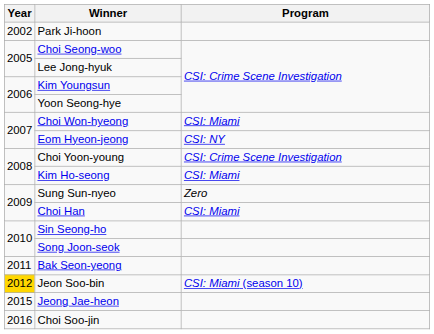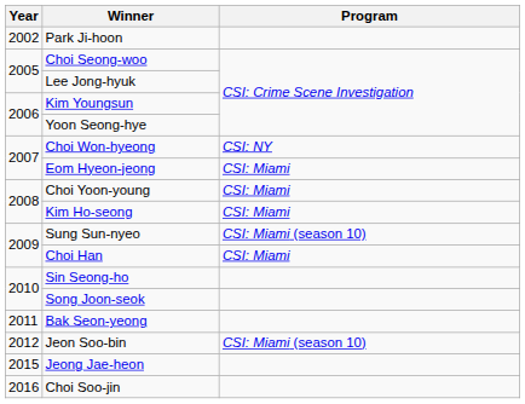Choi Won-hyeong | Program: CSI: Miami -> CSI: NY
Eom Hyeon-jeong | Program: CSI: NY -> CSI: Miami
Choi Yoon-young | Program: CSI: Crime Scene Investigation -> CSI: Miami
Sung Sun-nyeo | Program: Zero -> CSI: Miami (season 10)
Jeon Soo-bin | Year: gold background -> no background
